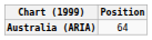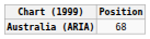Australia (ARIA) | Position: 64 -> 68
